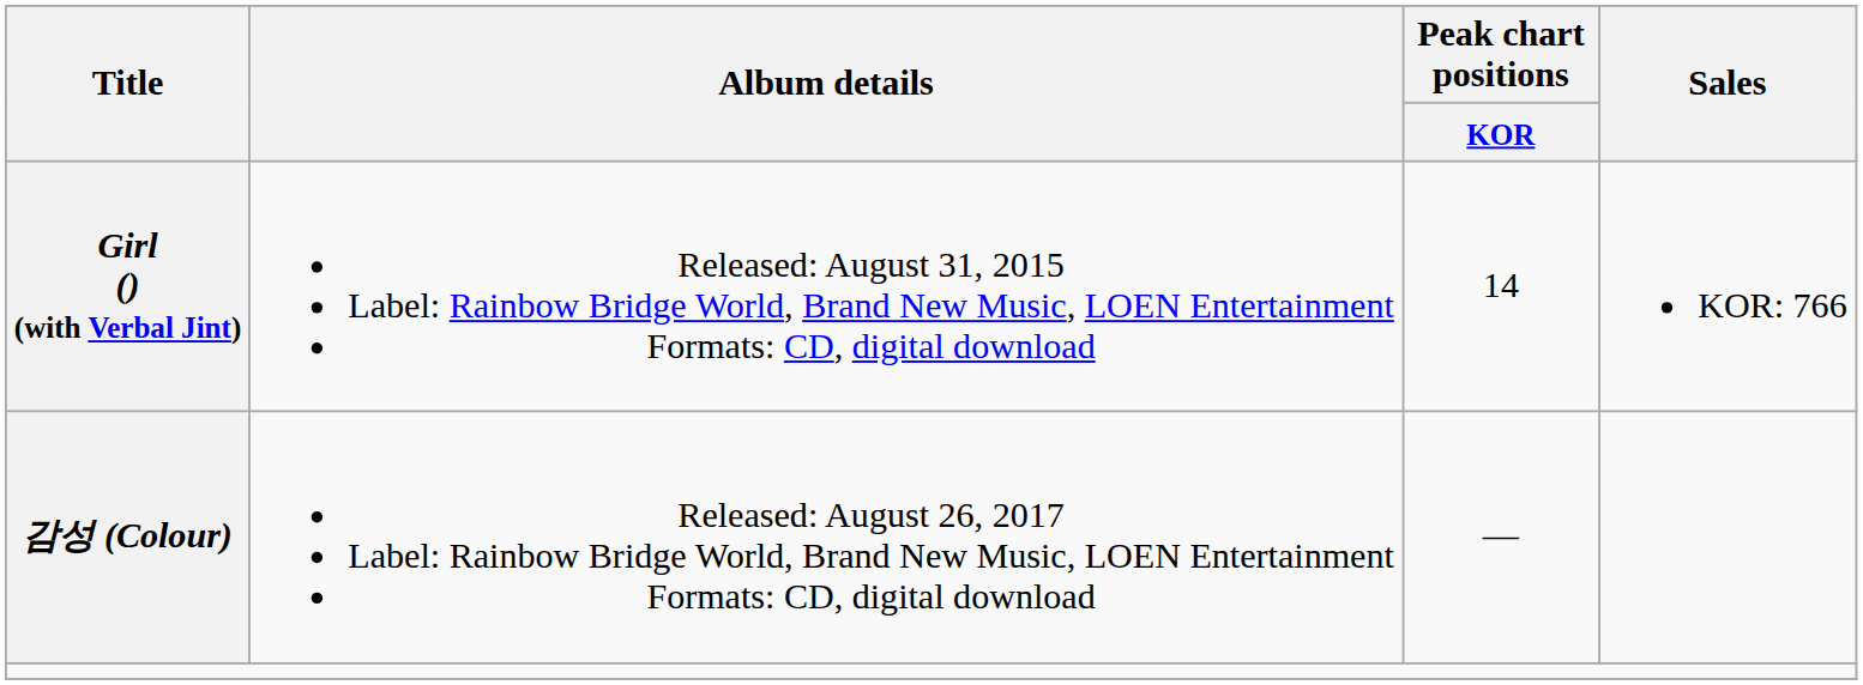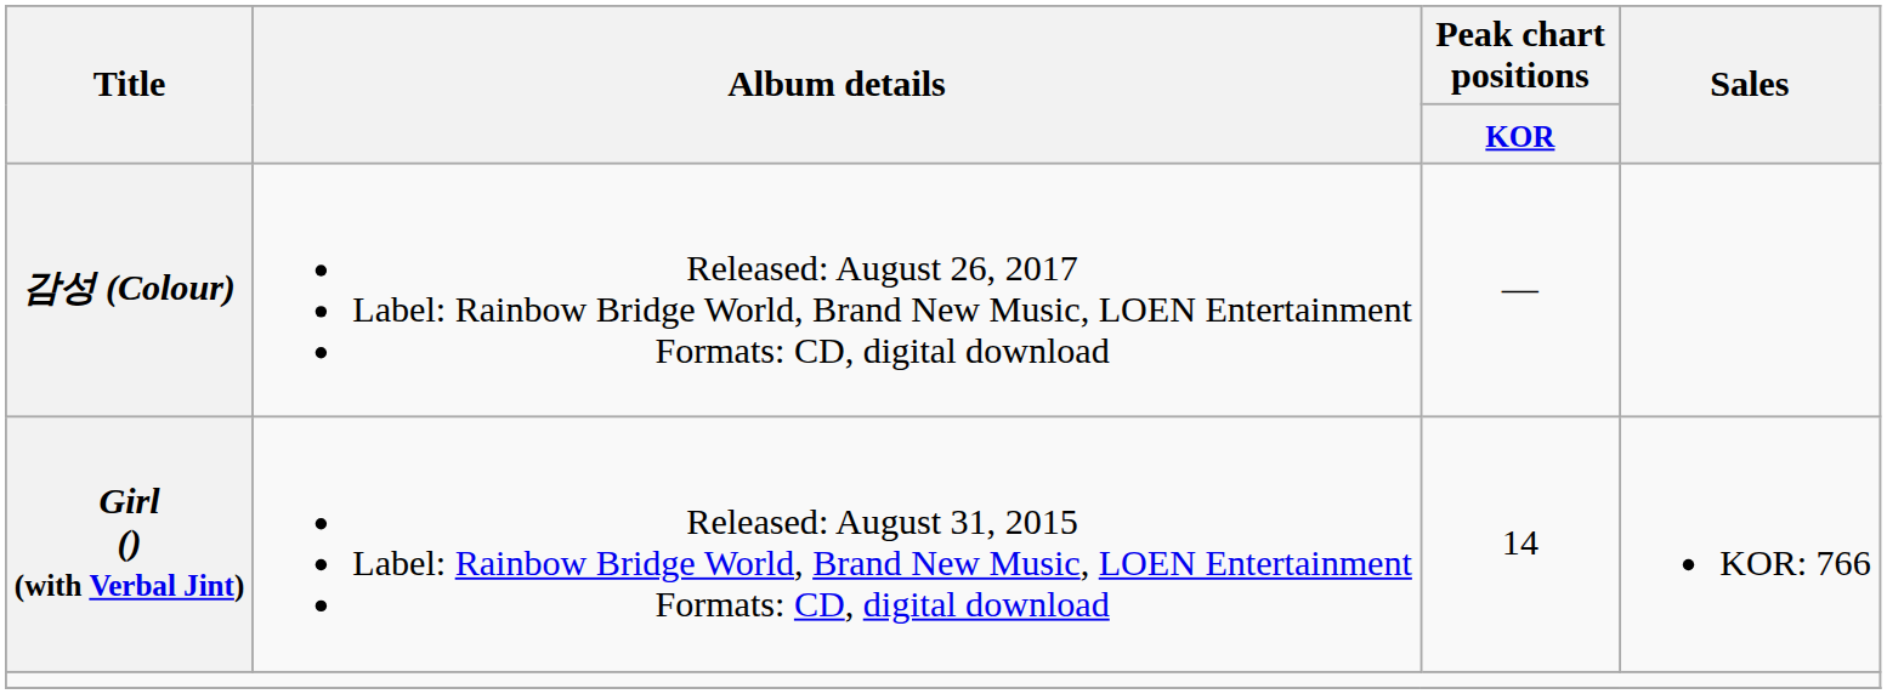rows swapped: Girl () (with Verbal Jint) <-> 감성 (Colour)
